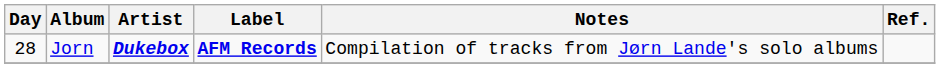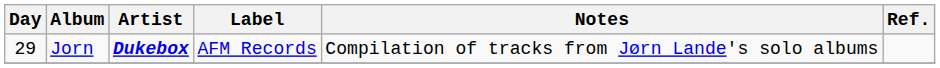Jorn | Day: 28 -> 29
Jorn | Label: bold -> normal
